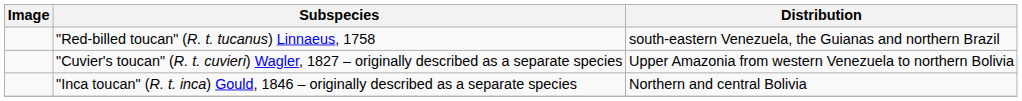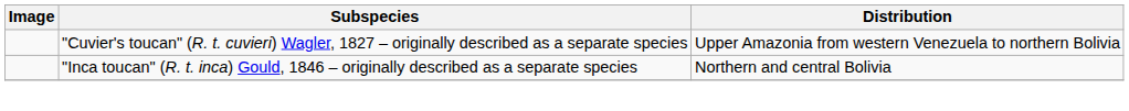- row: "Red-billed toucan" (R. t. tucanus) Linnaeus, 1758 | south-eastern Venezuela, the Guianas and northern Brazil
